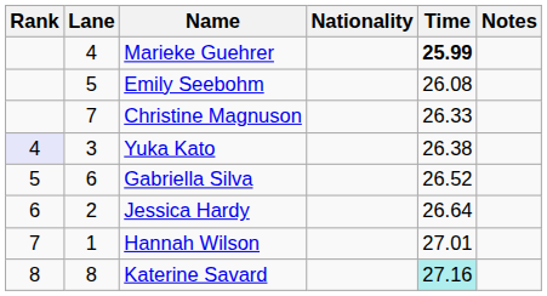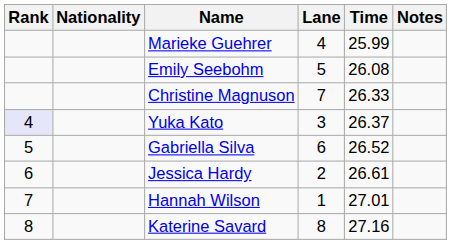columns swapped: Lane <-> Nationality
Marieke Guehrer | Time: bold -> normal
Yuka Kato | Time: 26.38 -> 26.37
Jessica Hardy | Time: 26.64 -> 26.61
Katerine Savard | Time: paleturquoise background -> no background
